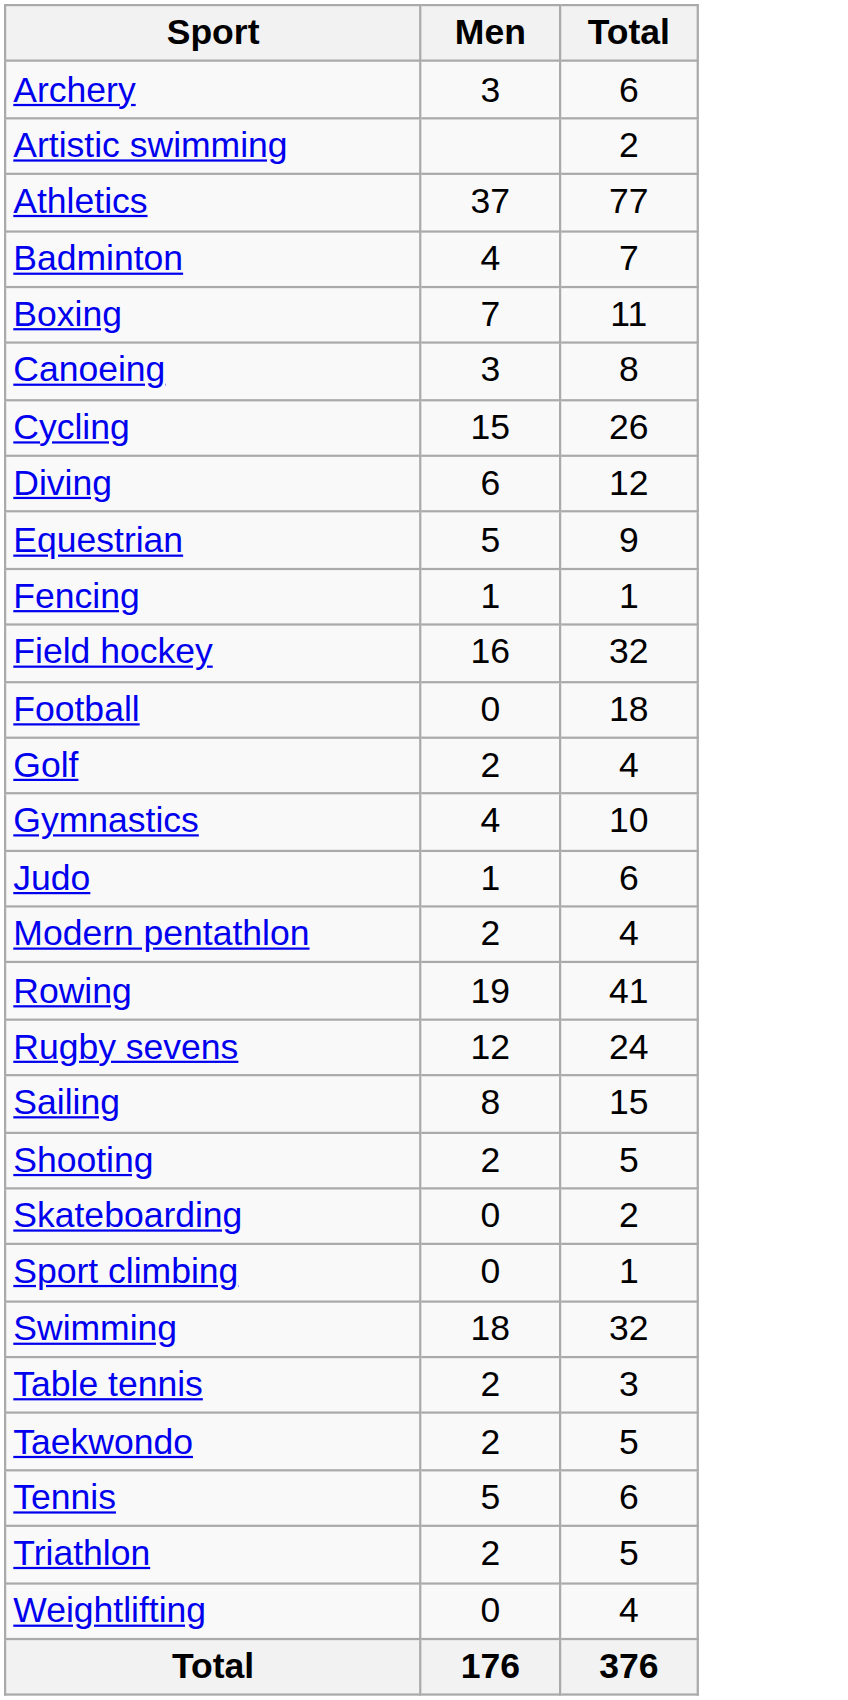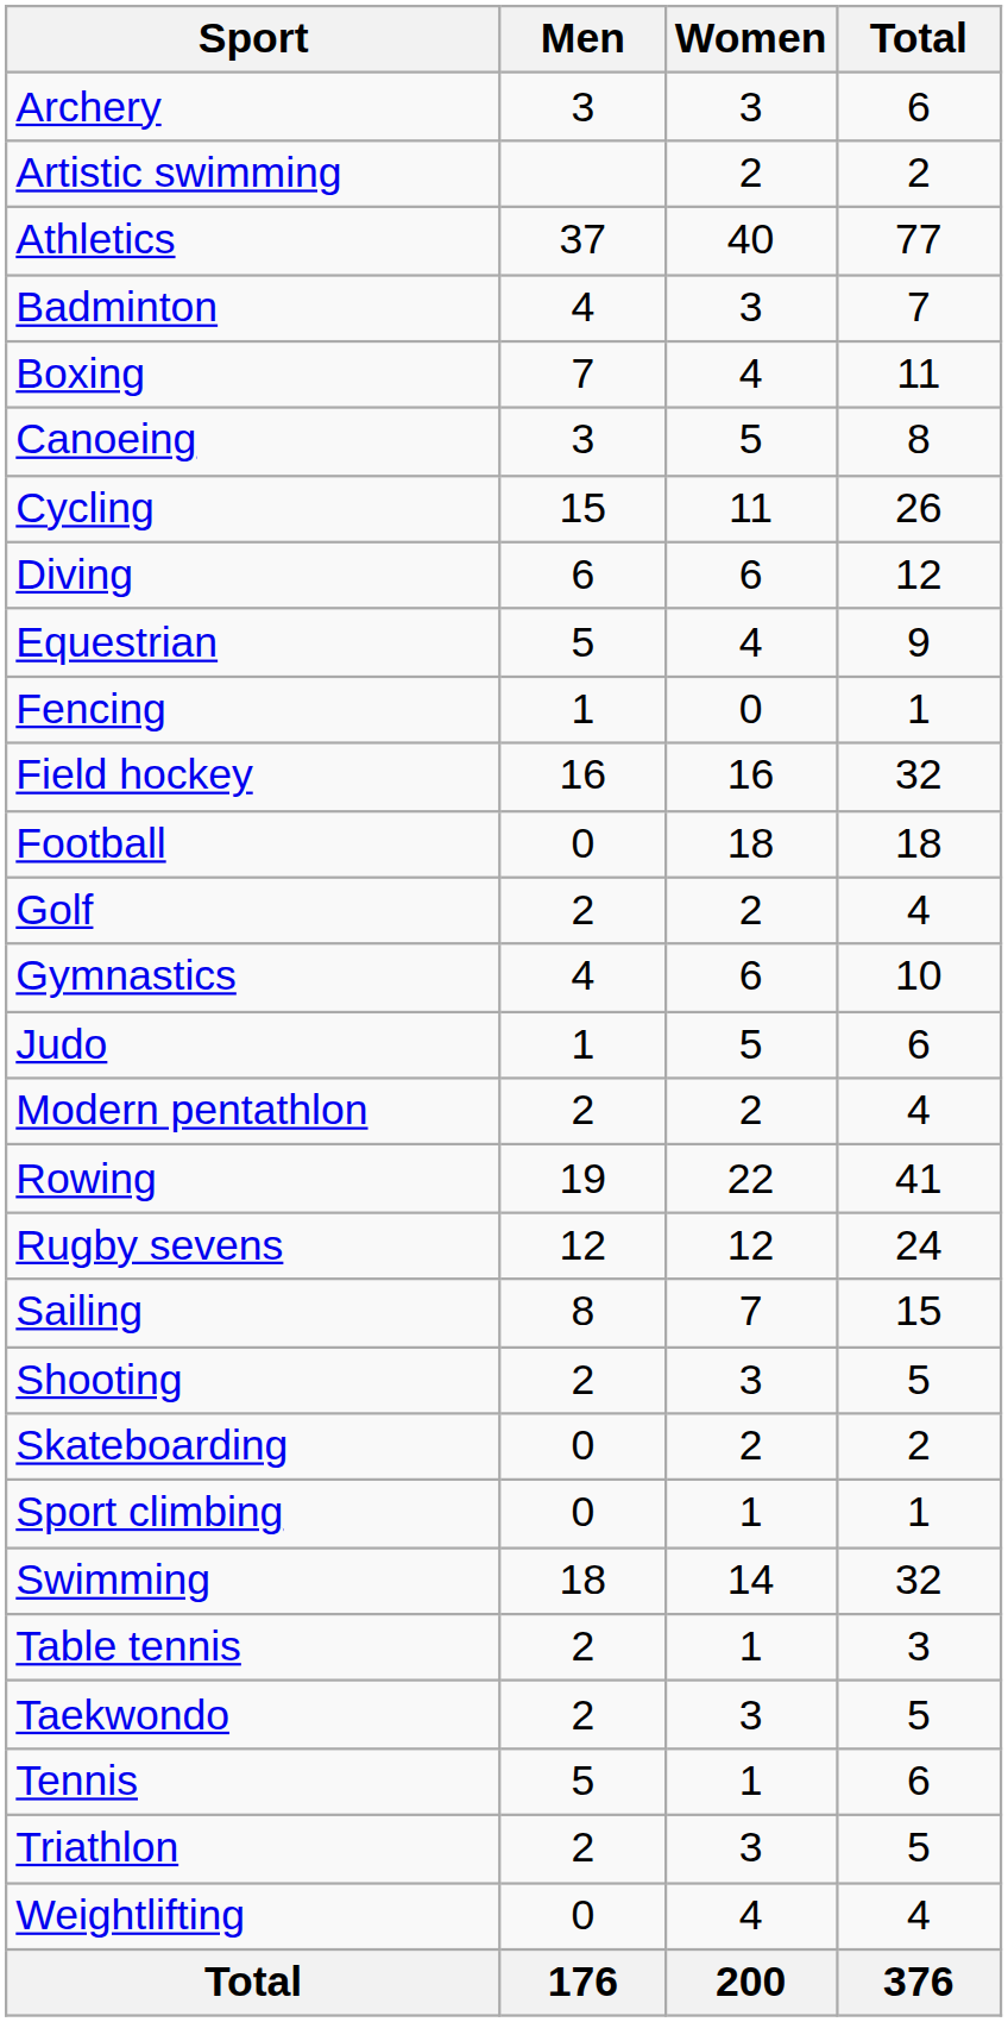+ column: Women | 3 | 2 | 40 | 3 | 4 | 5 | 11 | 6 | 4 | 0 | 16 | 18 | 2 | 6 | 5 | 2 | 22 | 12 | 7 | 3 | 2 | 1 | 14 | 1 | 3 | 1 | 3 | 4 | 200
